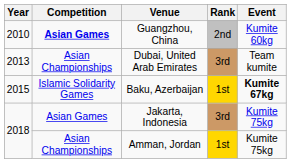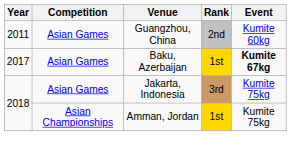Guangzhou, China | Year: 2010 -> 2011
Guangzhou, China | Competition: bold -> normal
- row: 2013 | Asian Championships | Dubai, United Arab Emirates | 3rd | Team kumite
Baku, Azerbaijan | Year: 2015 -> 2017
Baku, Azerbaijan | Competition: Islamic Solidarity Games -> Asian Games
